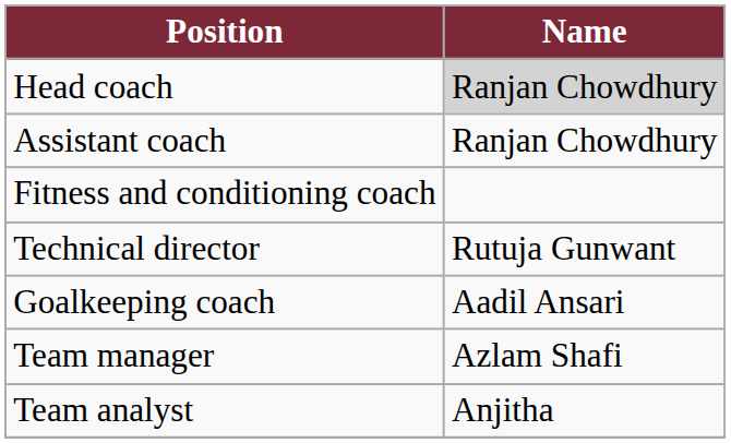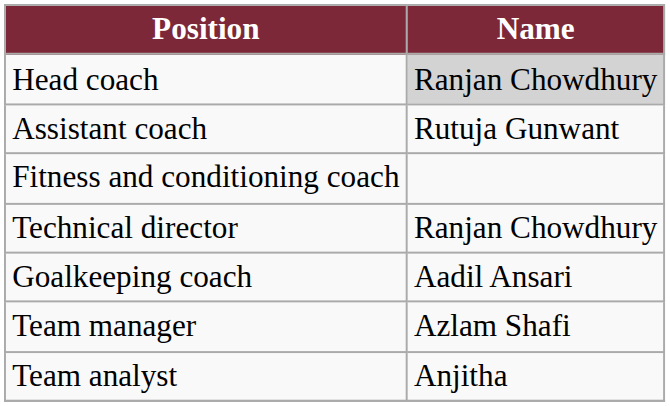Assistant coach | Name: Ranjan Chowdhury -> Rutuja Gunwant
Technical director | Name: Rutuja Gunwant -> Ranjan Chowdhury
